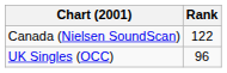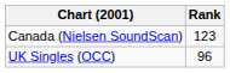Canada (Nielsen SoundScan) | Rank: 122 -> 123
